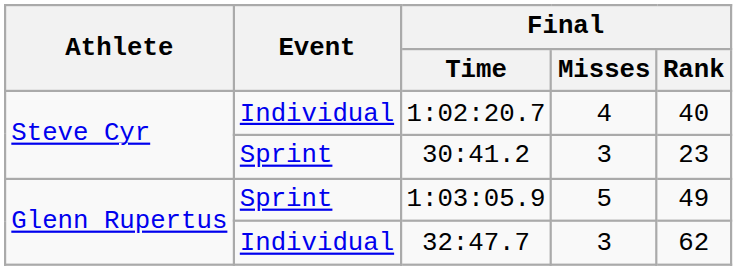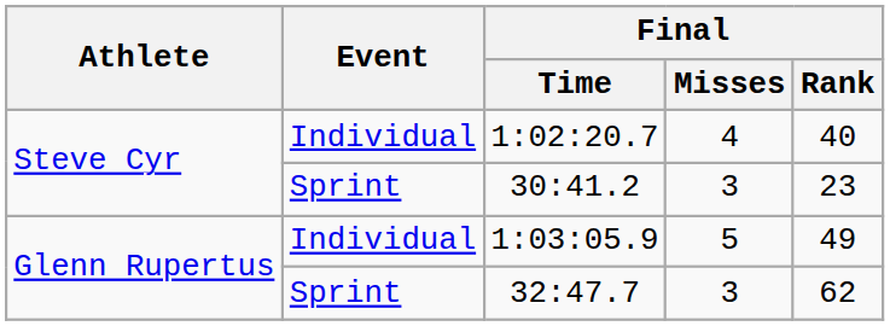1:03:05.9 | Event: Sprint -> Individual
32:47.7 | Event: Individual -> Sprint
